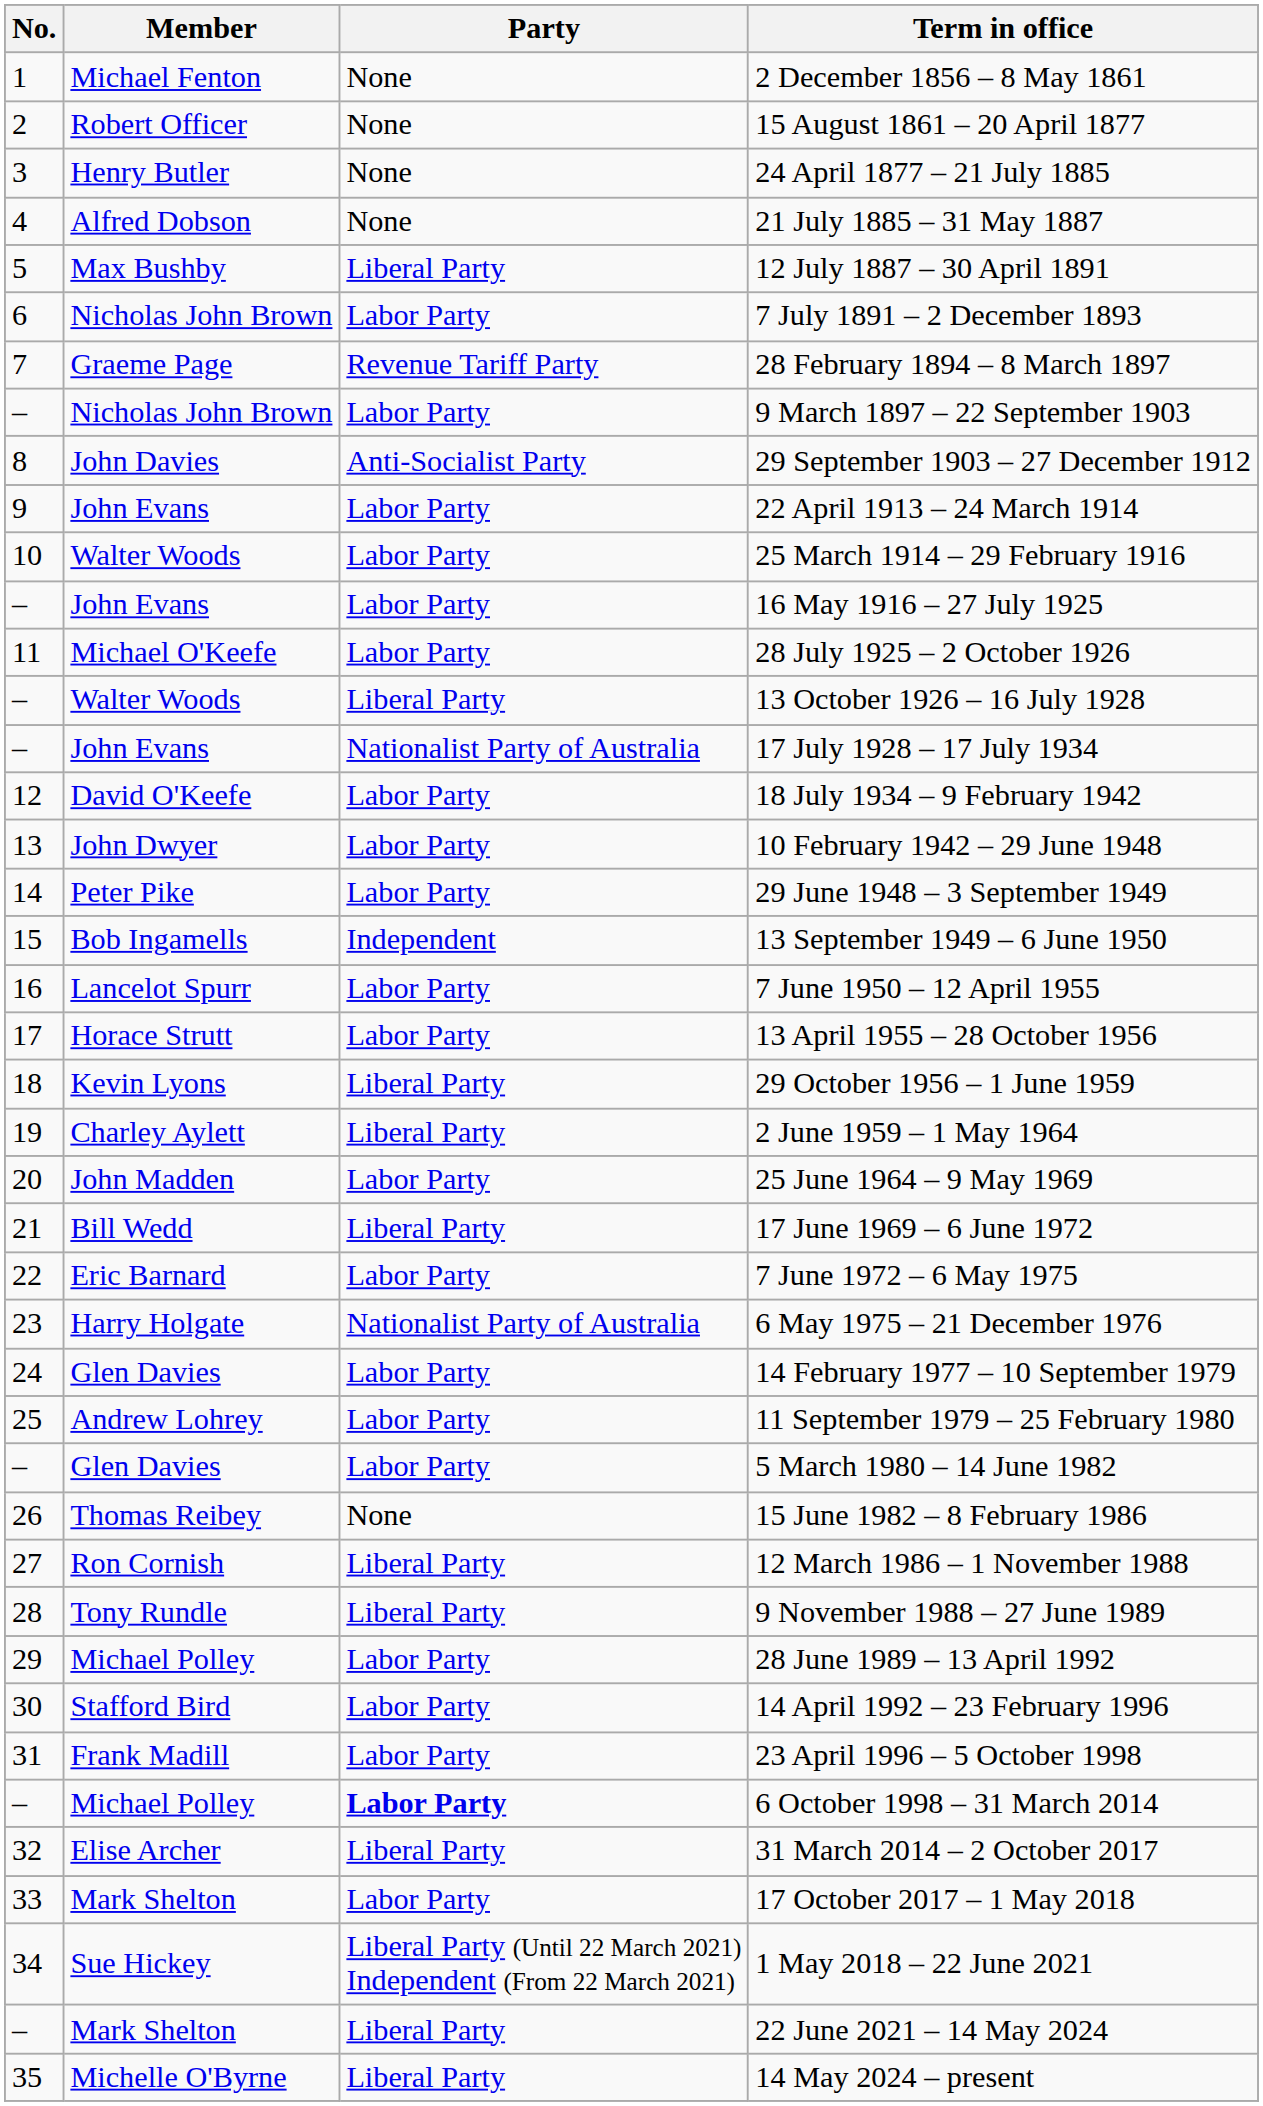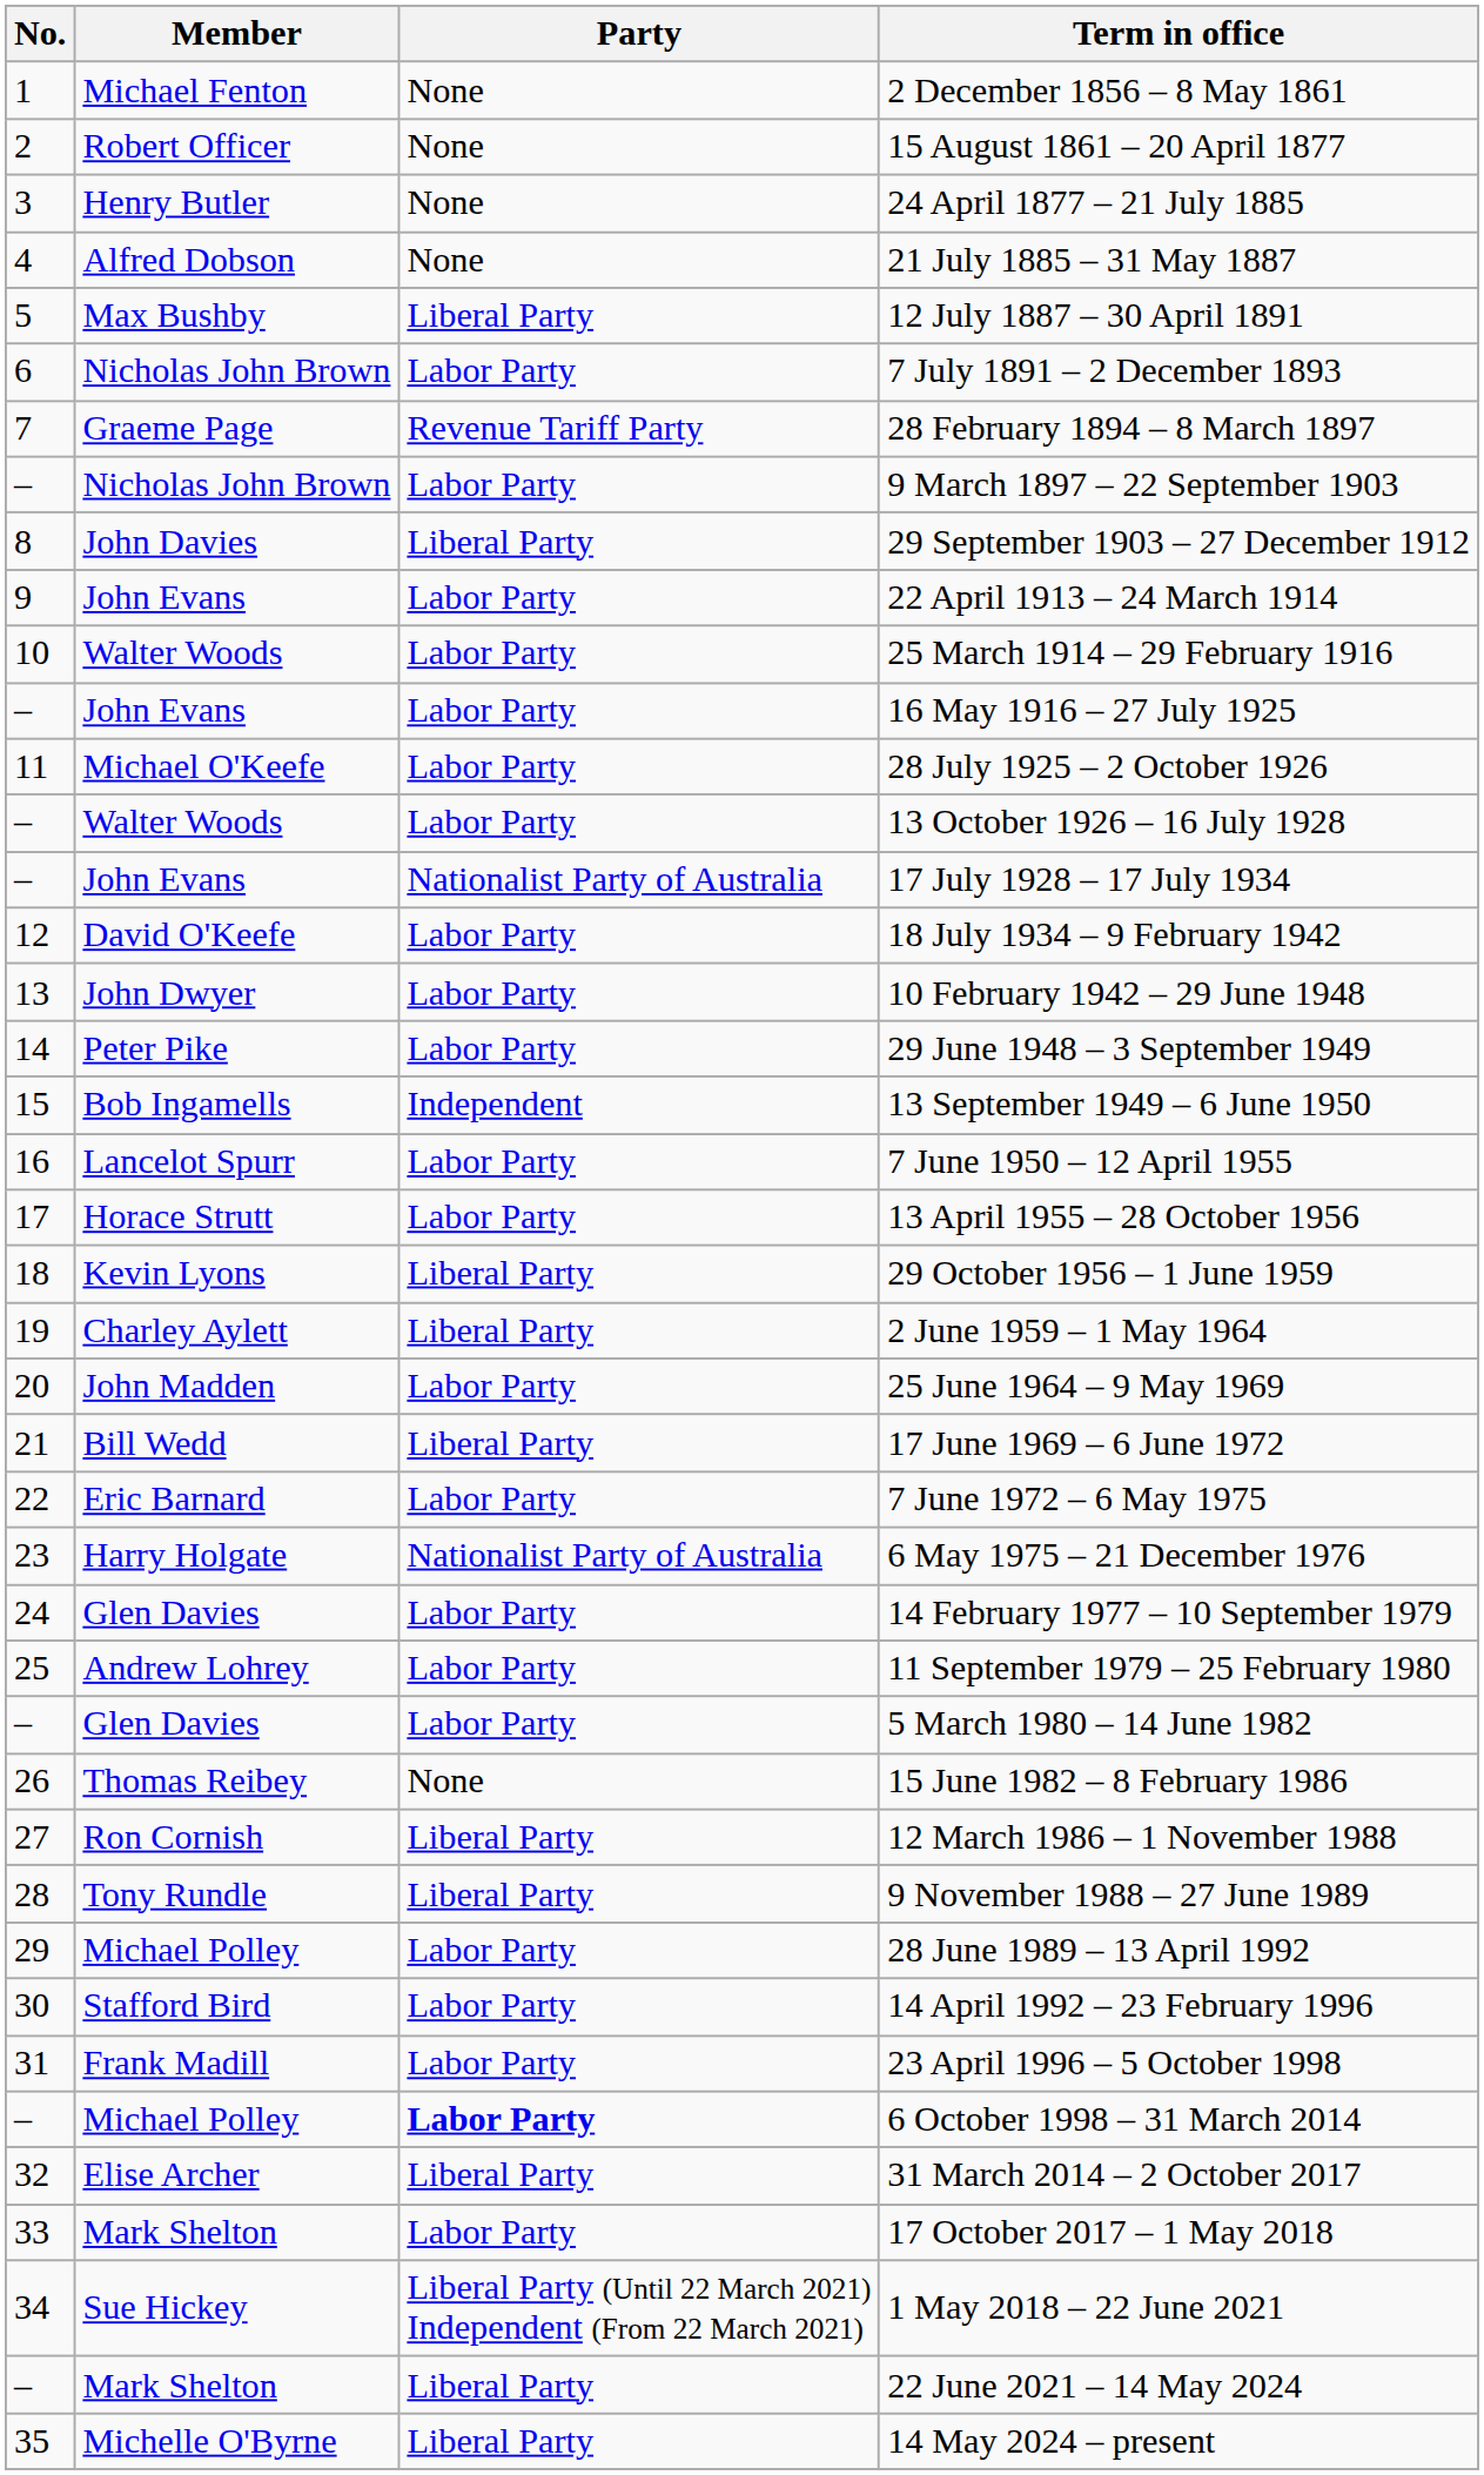29 September 1903 – 27 December 1912 | Party: Anti-Socialist Party -> Liberal Party
13 October 1926 – 16 July 1928 | Party: Liberal Party -> Labor Party
